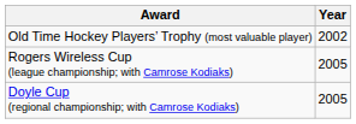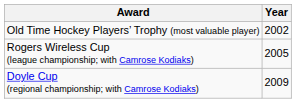Doyle Cup (regional championship; with Camrose Kodiaks) | Year: 2005 -> 2009
